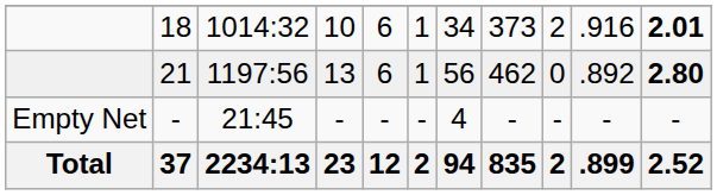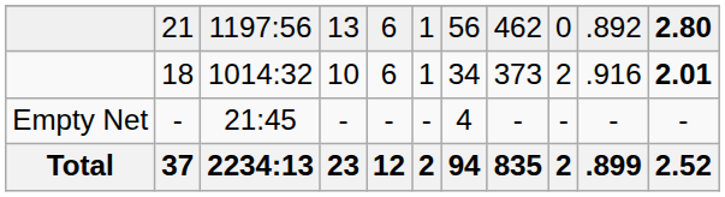rows swapped: 18 <-> 21
